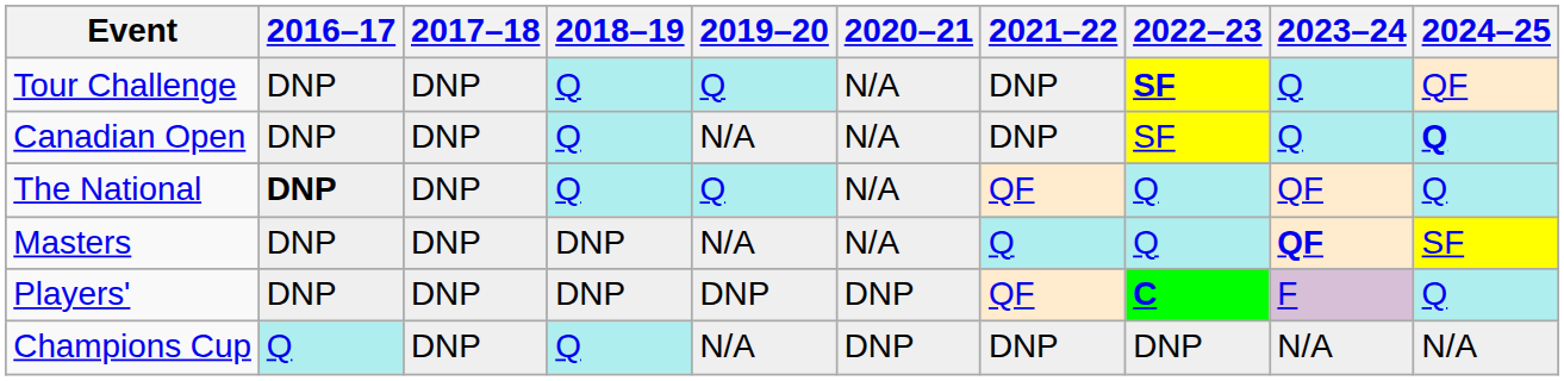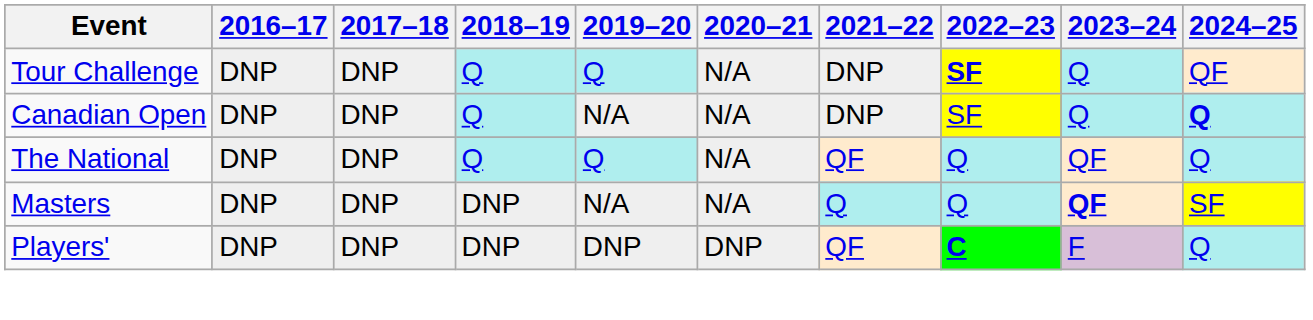The National | 2016–17: bold -> normal
- row: Champions Cup | Q | DNP | Q | N/A | DNP | DNP | DNP | N/A | N/A
